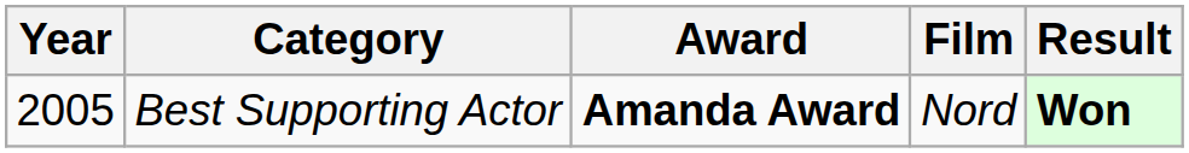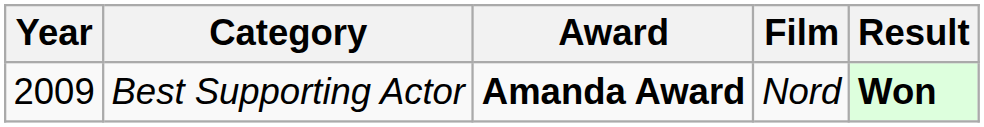Best Supporting Actor | Year: 2005 -> 2009
